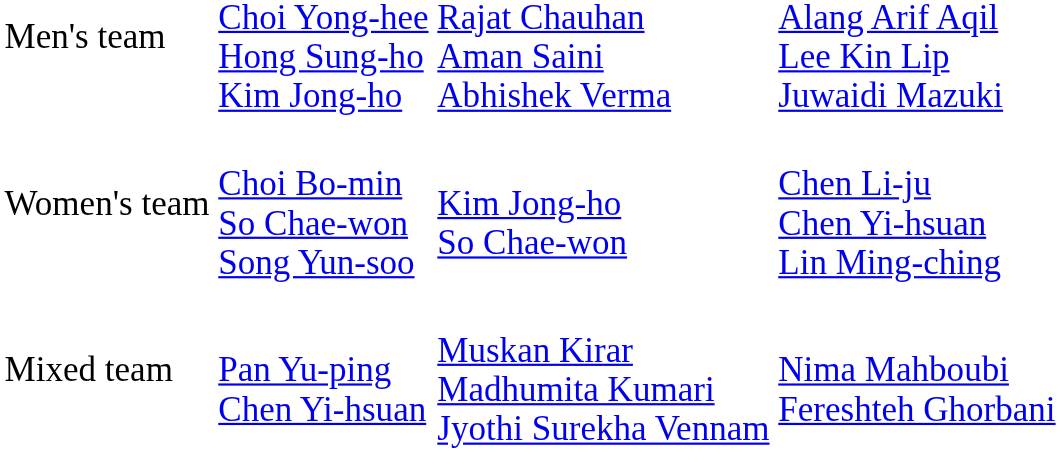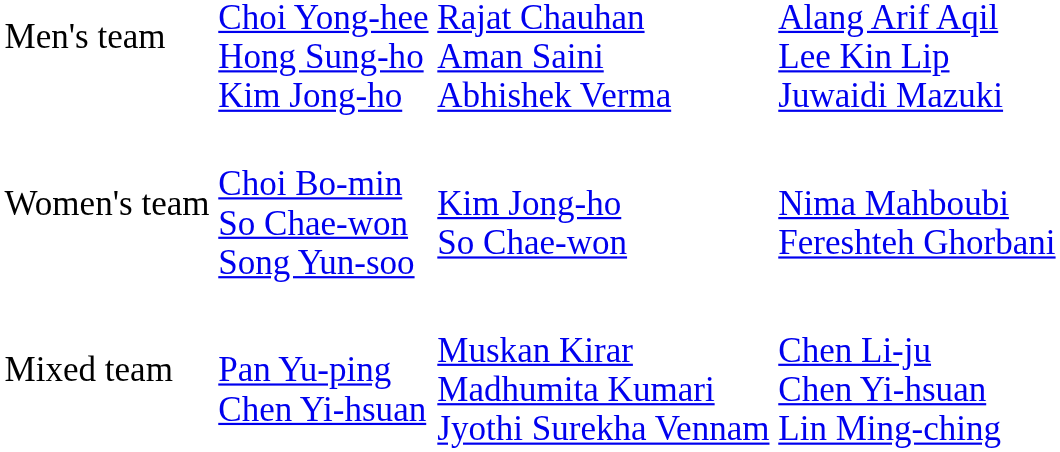Women's team | column 4: Chen Li-ju Chen Yi-hsuan Lin Ming-ching -> Nima Mahboubi Fereshteh Ghorbani
Mixed team | column 4: Nima Mahboubi Fereshteh Ghorbani -> Chen Li-ju Chen Yi-hsuan Lin Ming-ching
